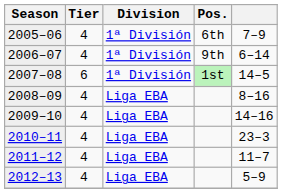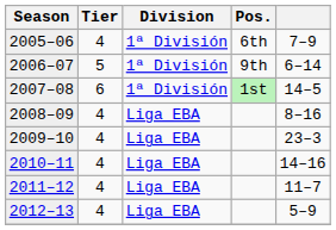2006–07 | Tier: 4 -> 5
2009–10 | column 5: 14–16 -> 23–3
2010–11 | column 5: 23–3 -> 14–16
